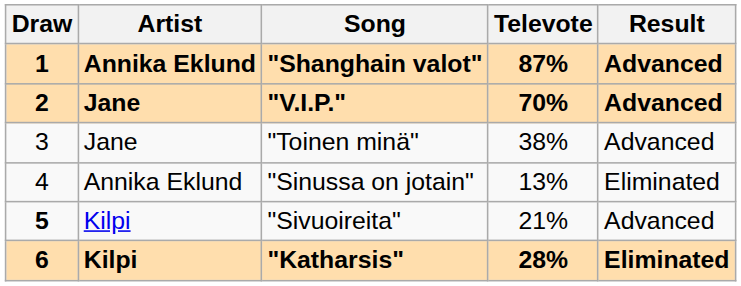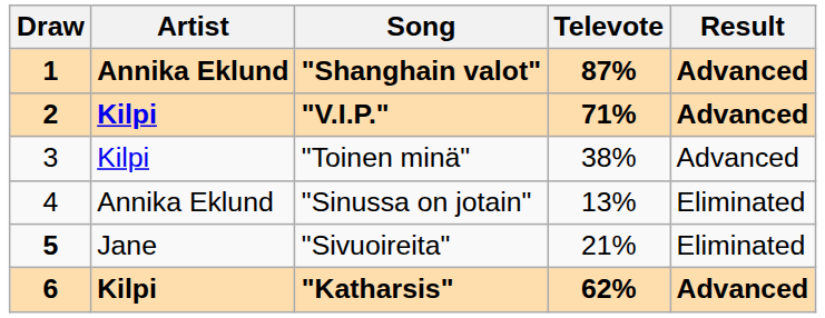"V.I.P." | Artist: Jane -> Kilpi
"V.I.P." | Televote: 70% -> 71%
"Toinen minä" | Artist: Jane -> Kilpi
"Sivuoireita" | Artist: Kilpi -> Jane
"Sivuoireita" | Result: Advanced -> Eliminated
"Katharsis" | Televote: 28% -> 62%
"Katharsis" | Result: Eliminated -> Advanced
